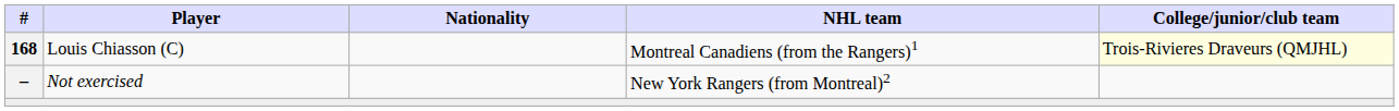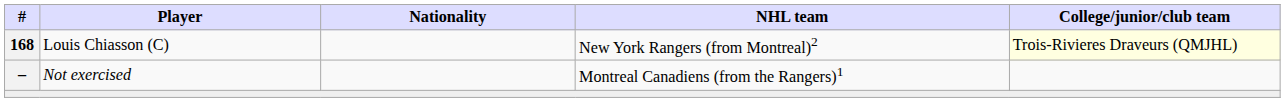Louis Chiasson (C) | NHL team: Montreal Canadiens (from the Rangers)1 -> New York Rangers (from Montreal)2
Not exercised | NHL team: New York Rangers (from Montreal)2 -> Montreal Canadiens (from the Rangers)1
